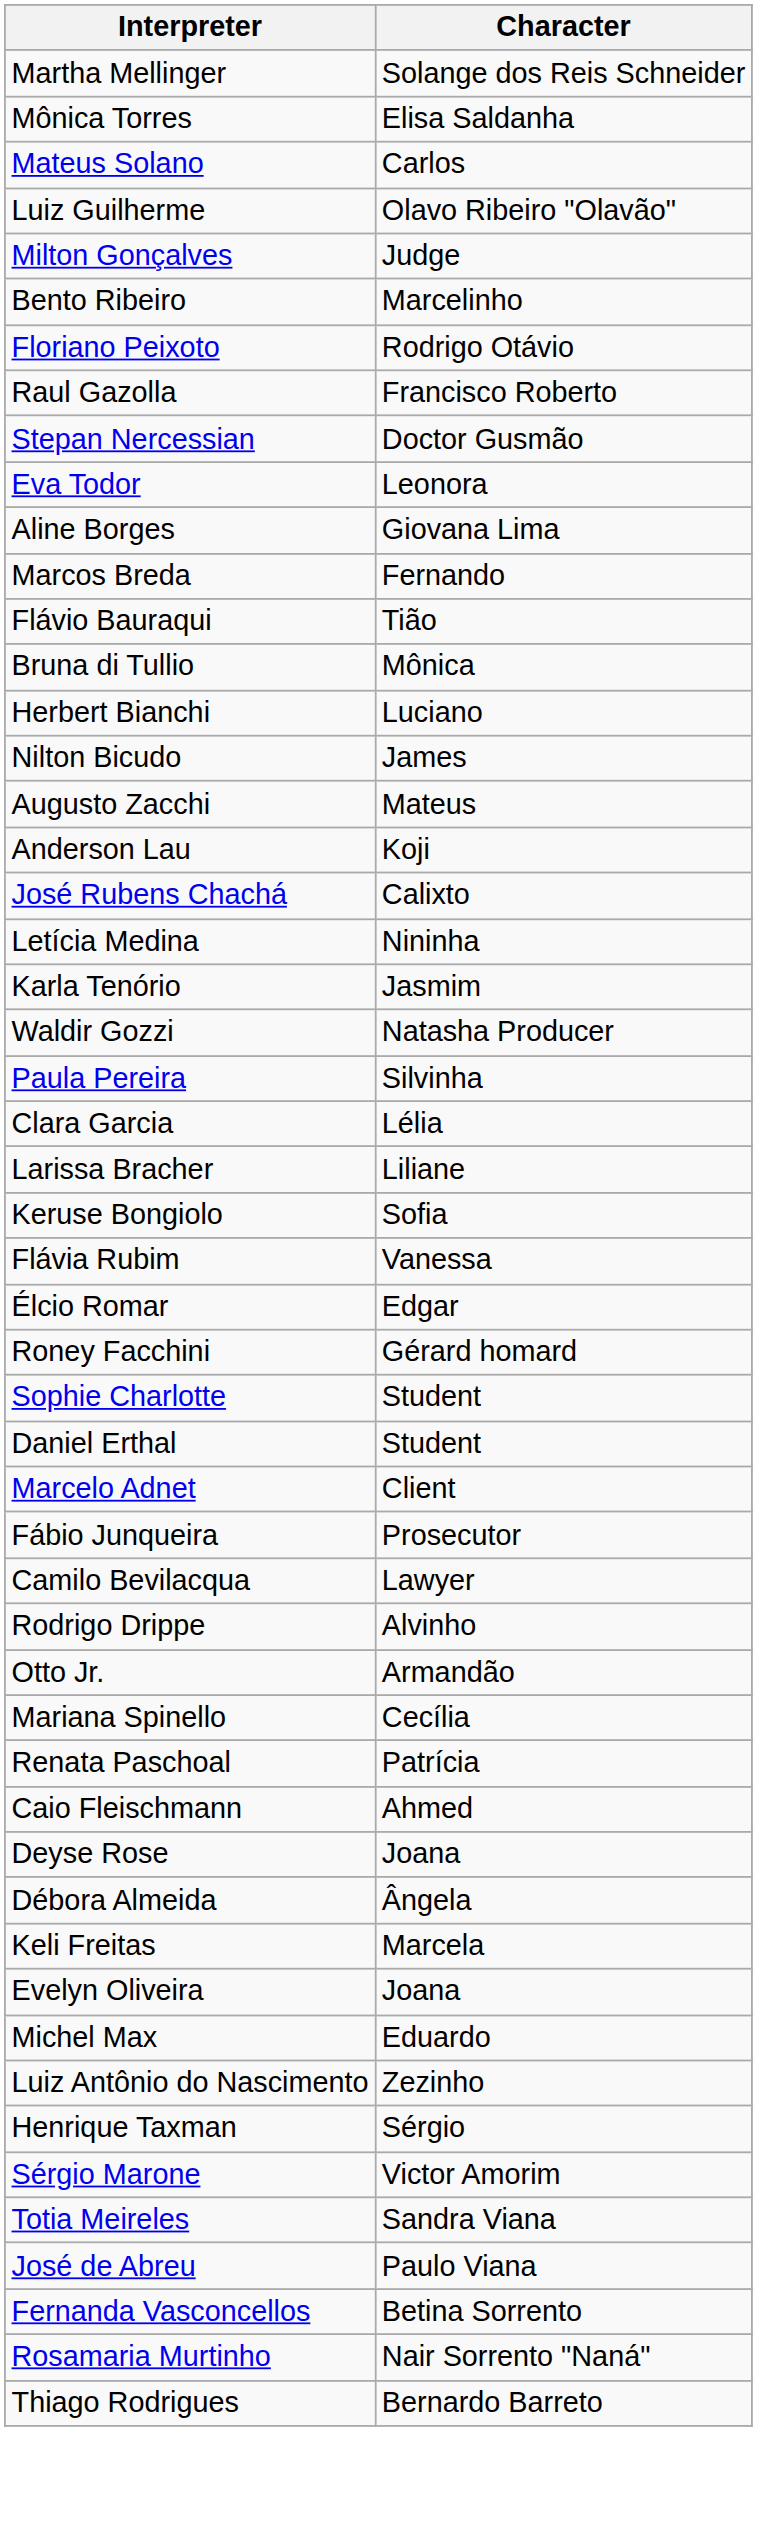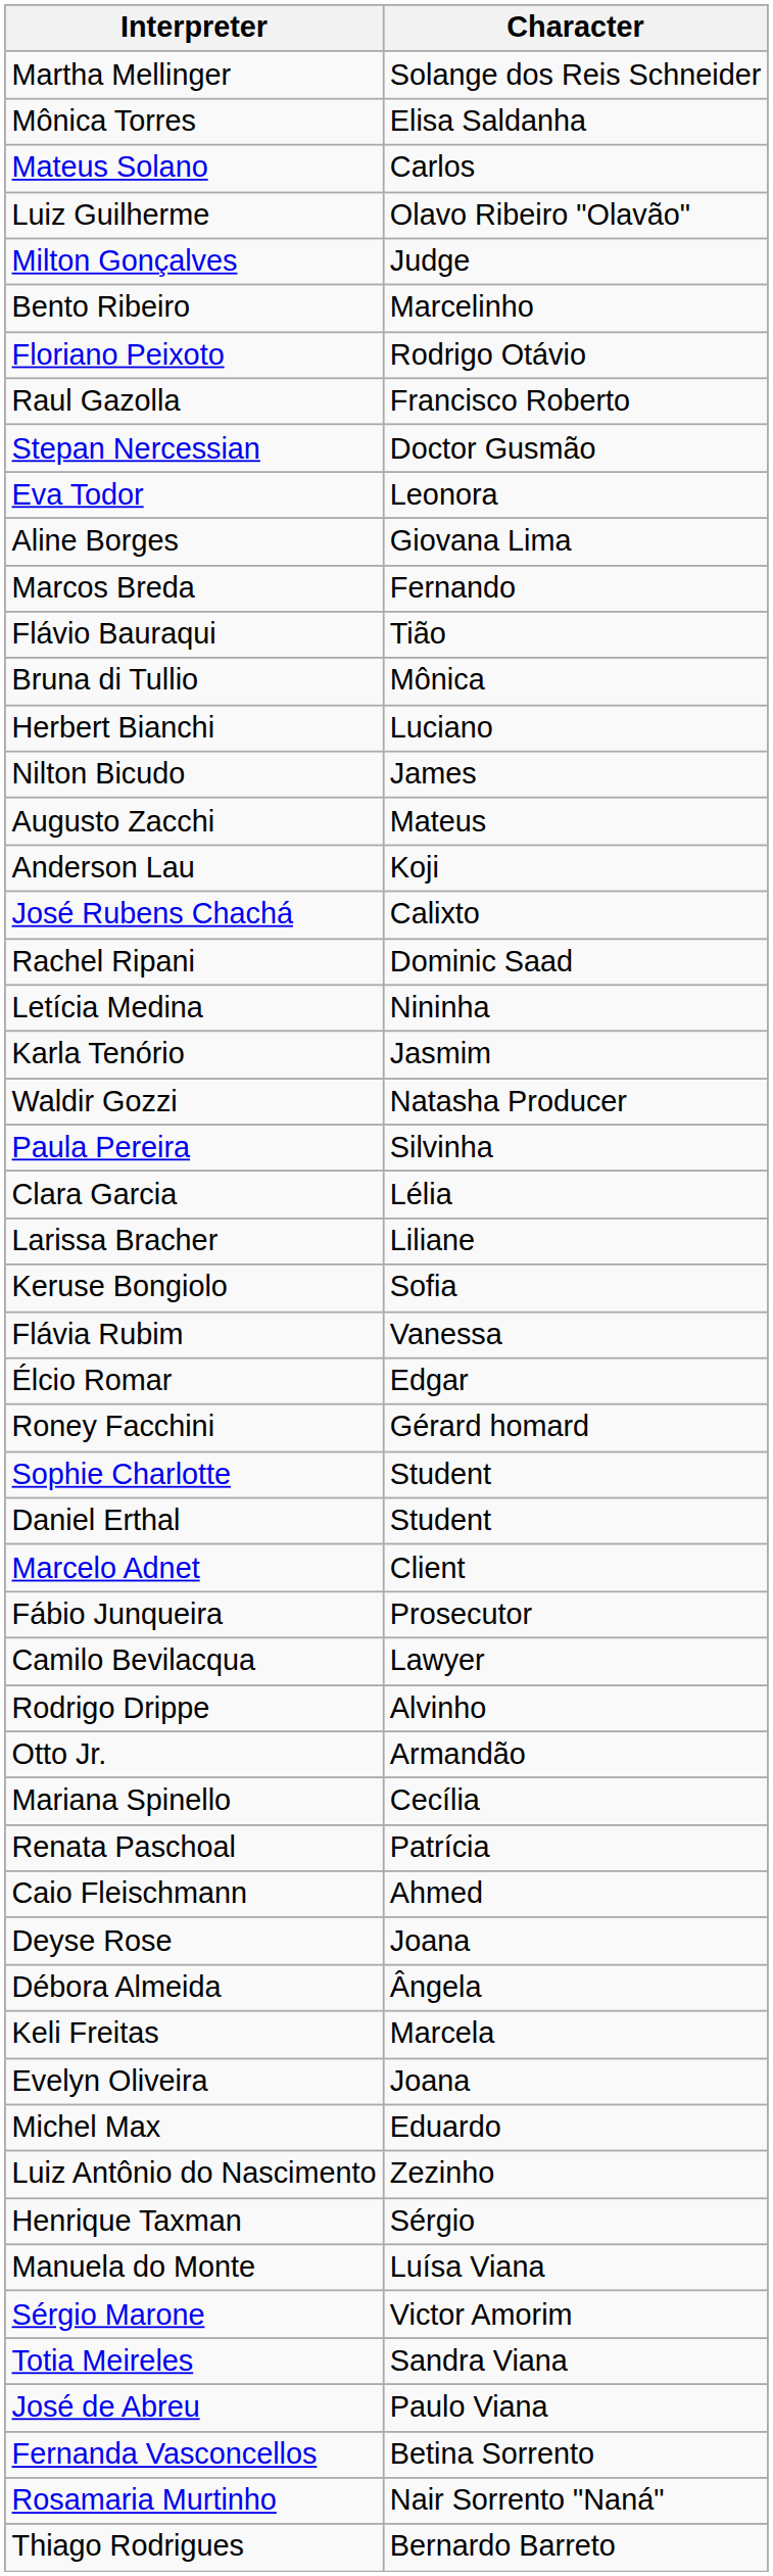+ row: Rachel Ripani | Dominic Saad
+ row: Manuela do Monte | Luísa Viana
